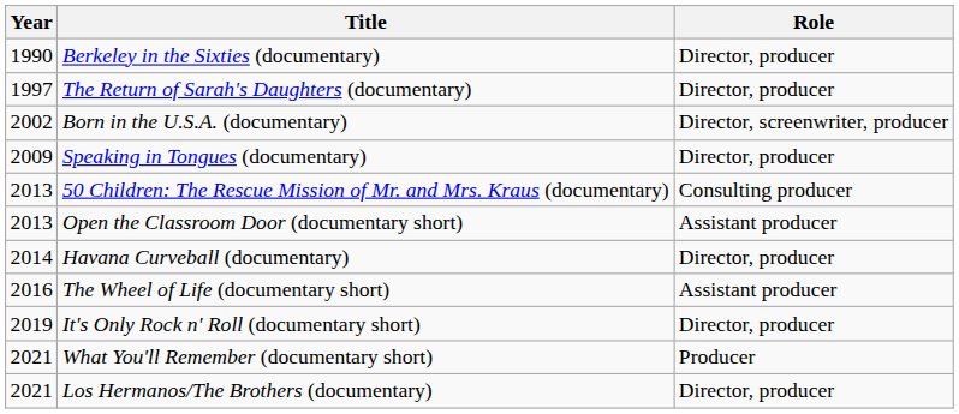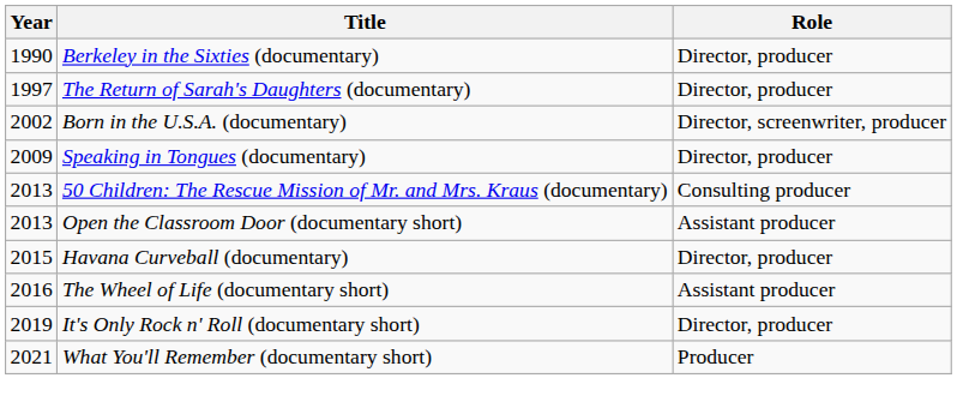Havana Curveball (documentary) | Year: 2014 -> 2015
- row: 2021 | Los Hermanos/The Brothers (documentary) | Director, producer
